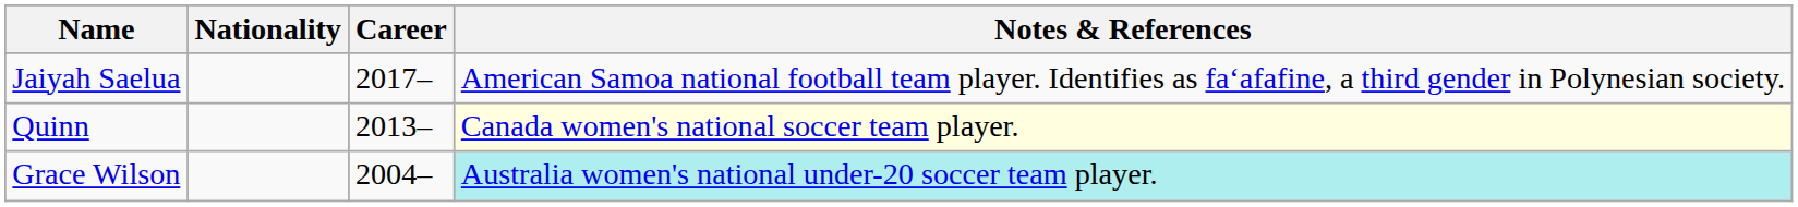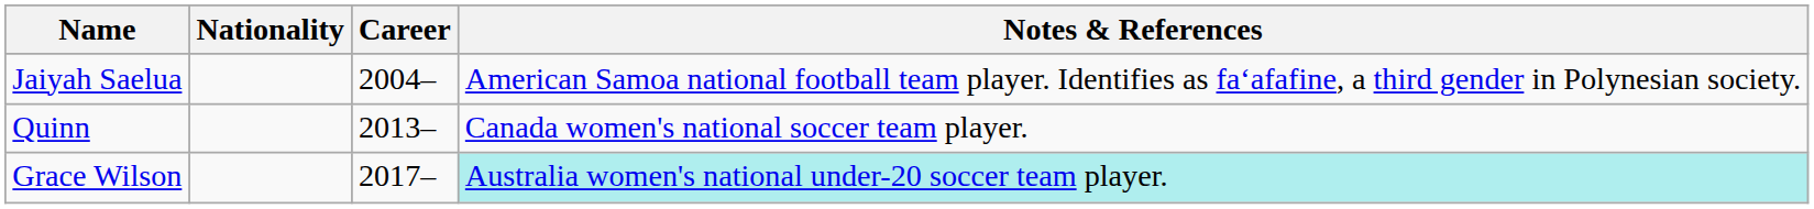Jaiyah Saelua | Career: 2017– -> 2004–
Quinn | Notes & References: lightyellow background -> no background
Grace Wilson | Career: 2004– -> 2017–
